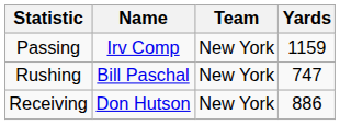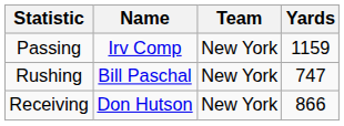Receiving | Yards: 886 -> 866
